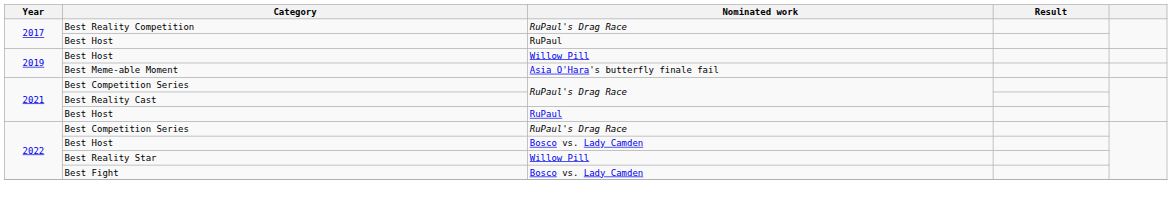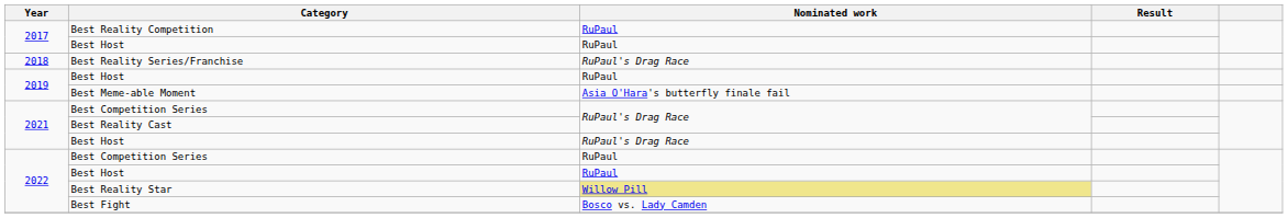Best Reality Competition | Nominated work: RuPaul's Drag Race -> RuPaul
+ row: 2018 | Best Reality Series/Franchise | RuPaul's Drag Race
2019 / Best Host | Nominated work: Willow Pill -> RuPaul
2021 / Best Host | Nominated work: RuPaul -> RuPaul's Drag Race
2022 / Best Competition Series | Nominated work: RuPaul's Drag Race -> RuPaul
2022 / Best Host | Nominated work: Bosco vs. Lady Camden -> RuPaul
Best Reality Star | Nominated work: no background -> khaki background
